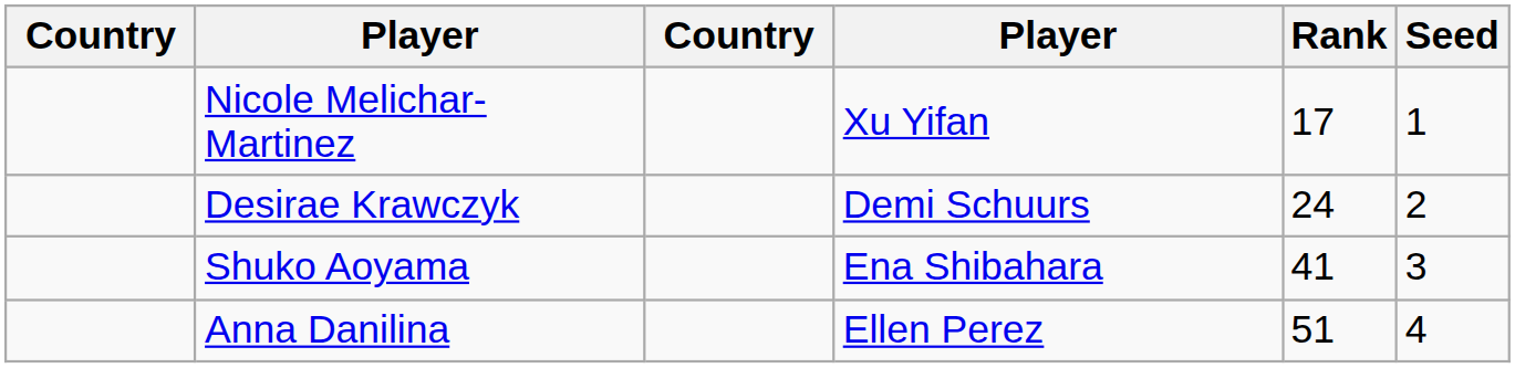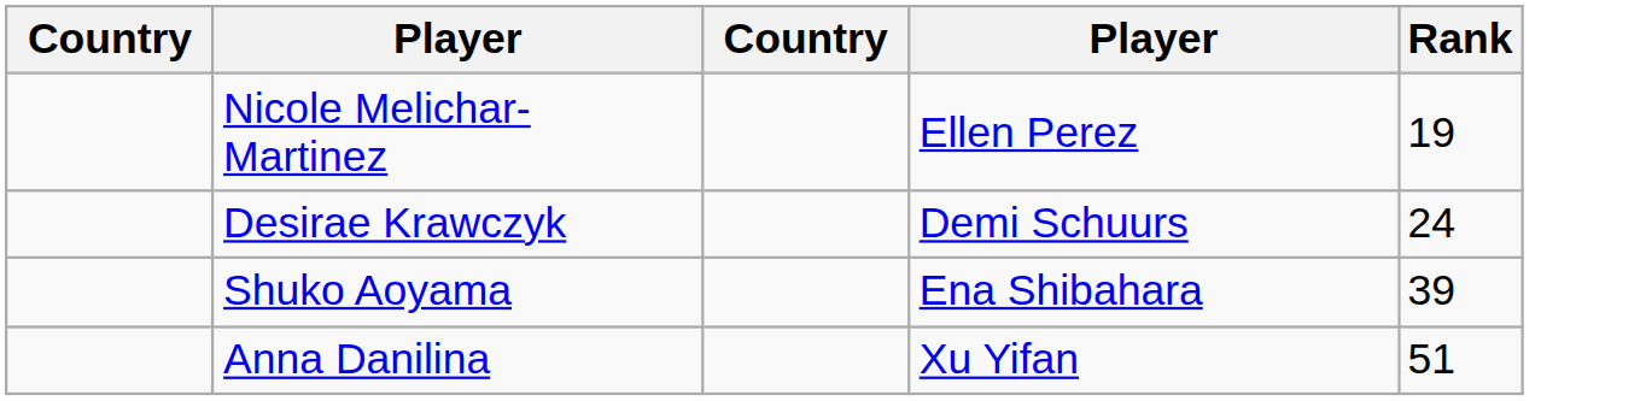- column: Seed | 1 | 2 | 3 | 4
Nicole Melichar-Martinez | column 4: Xu Yifan -> Ellen Perez
Nicole Melichar-Martinez | Rank: 17 -> 19
Shuko Aoyama | Rank: 41 -> 39
Anna Danilina | column 4: Ellen Perez -> Xu Yifan
